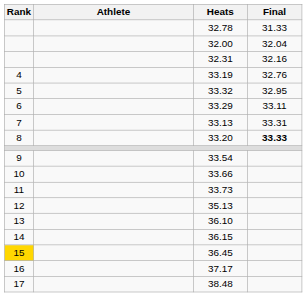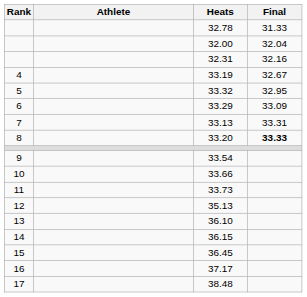33.19 | Final: 32.76 -> 32.67
33.29 | Final: 33.11 -> 33.09
36.45 | Rank: gold background -> no background
